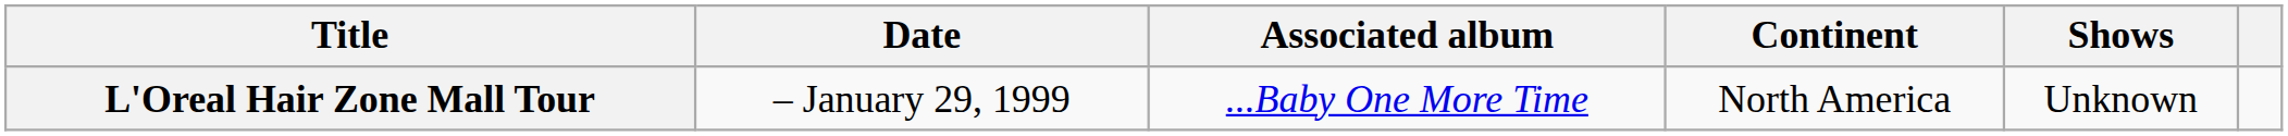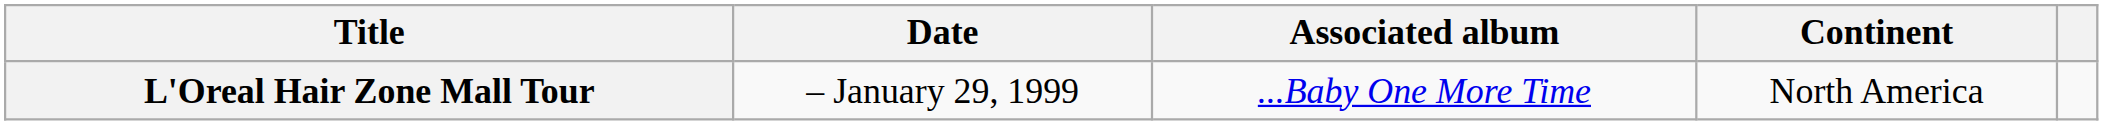- column: Shows | Unknown
